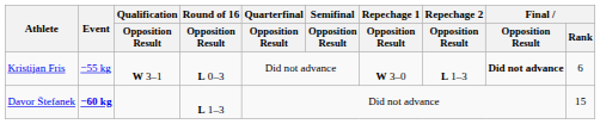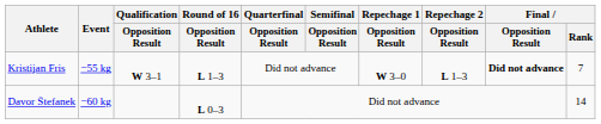Kristijan Fris | Round of 16 / Opposition Result: L 0–3 -> L 1–3
Kristijan Fris | Final / Rank: 6 -> 7
Davor Štefanek | Event: bold -> normal
Davor Štefanek | Round of 16 / Opposition Result: L 1–3 -> L 0–3
Davor Štefanek | Final / Rank: 15 -> 14
